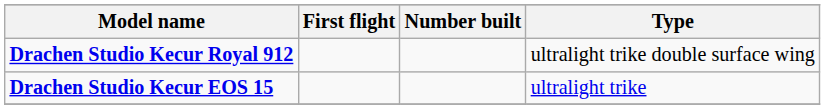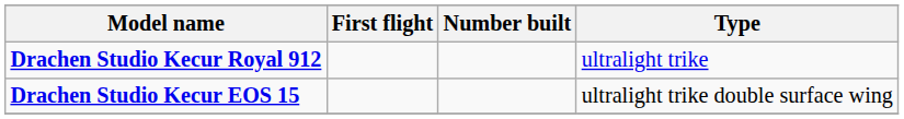Drachen Studio Kecur Royal 912 | Type: ultralight trike double surface wing -> ultralight trike
Drachen Studio Kecur EOS 15 | Type: ultralight trike -> ultralight trike double surface wing
